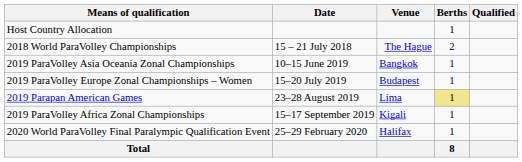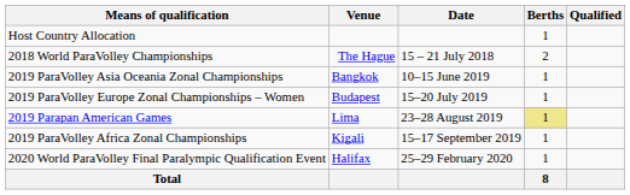columns swapped: Date <-> Venue
